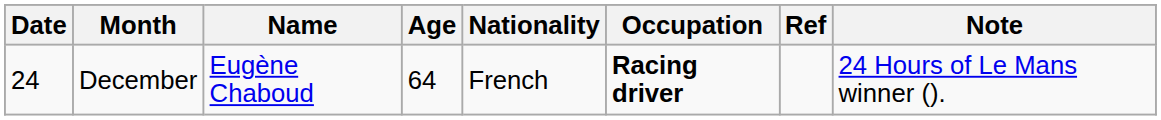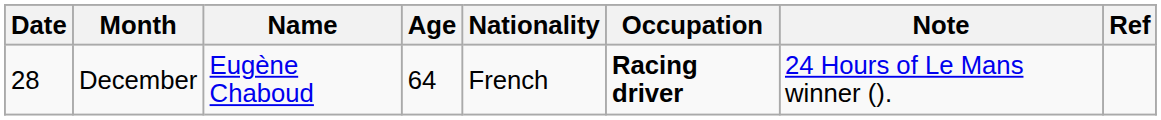columns swapped: Note <-> Ref
December | Date: 24 -> 28
